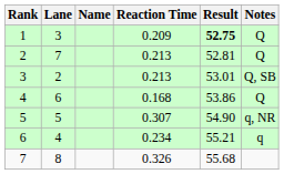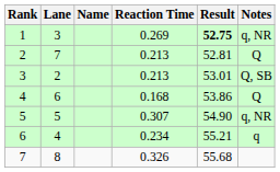1 | Reaction Time: 0.209 -> 0.269
1 | Notes: Q -> q, NR
